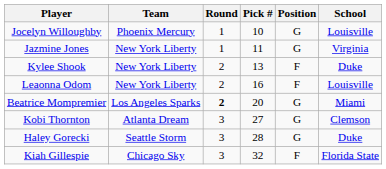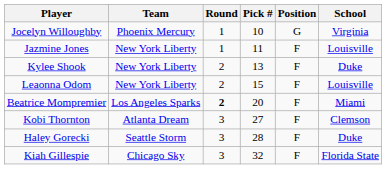Jocelyn Willoughby | School: Louisville -> Virginia
Jazmine Jones | Position: G -> F
Jazmine Jones | School: Virginia -> Louisville
Leaonna Odom | Pick #: 16 -> 15
Beatrice Mompremier | Position: G -> F
Kobi Thornton | Position: G -> F
Haley Gorecki | Position: G -> F
